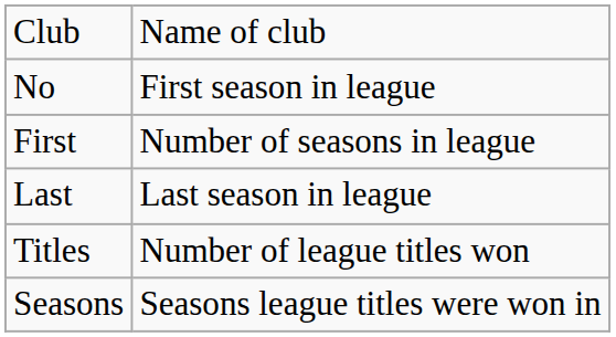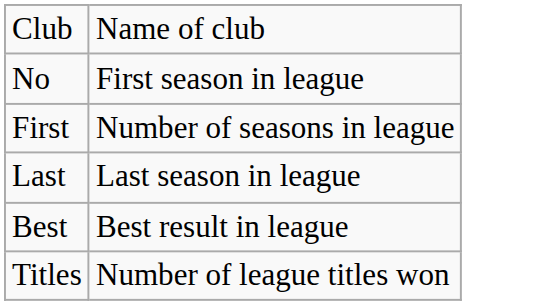+ row: Best | Best result in league
- row: Seasons | Seasons league titles were won in
